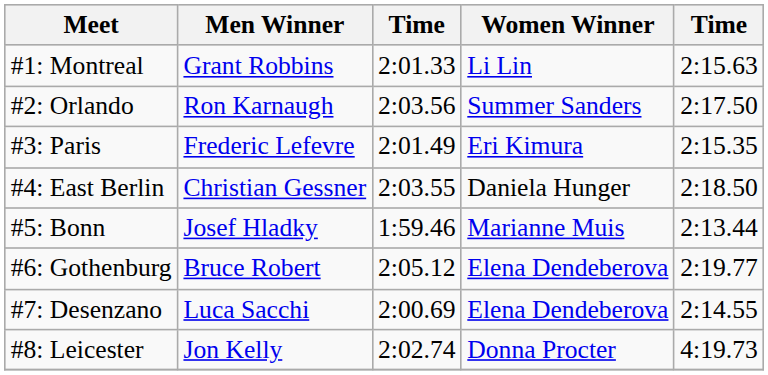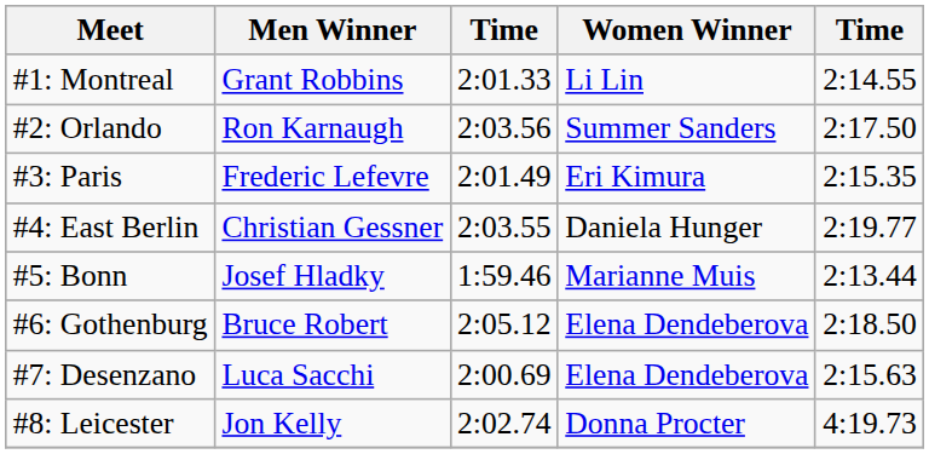#1: Montreal | column 5: 2:15.63 -> 2:14.55
#4: East Berlin | column 5: 2:18.50 -> 2:19.77
#6: Gothenburg | column 5: 2:19.77 -> 2:18.50
#7: Desenzano | column 5: 2:14.55 -> 2:15.63
